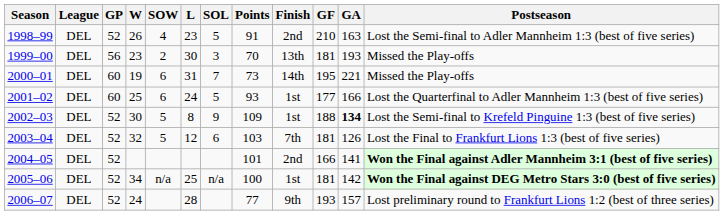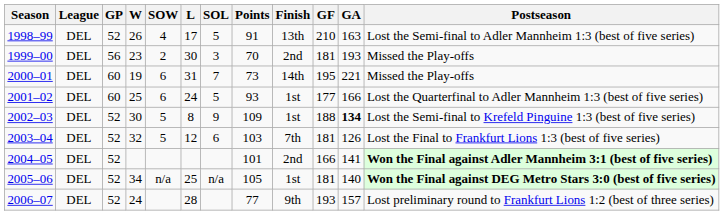1998–99 | L: 23 -> 17
1998–99 | Finish: 2nd -> 13th
1999–00 | Finish: 13th -> 2nd
2005–06 | Points: 100 -> 105
2005–06 | GA: 142 -> 140
